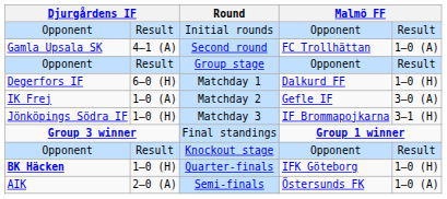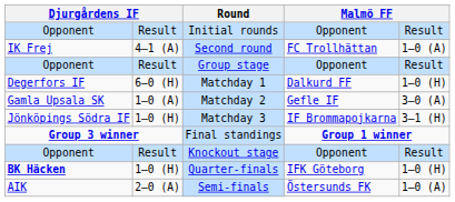Second round | column 1: Gamla Upsala SK -> IK Frej
Matchday 2 | column 1: IK Frej -> Gamla Upsala SK
